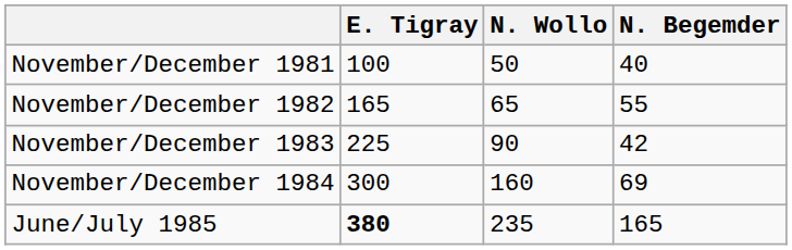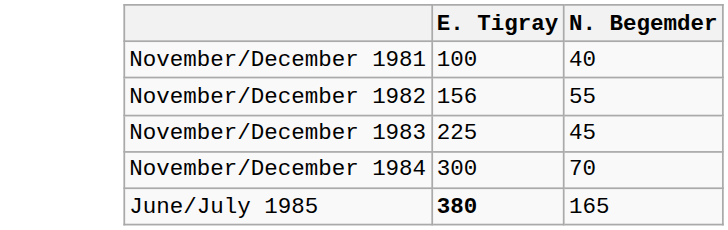- column: N. Wollo | 50 | 65 | 90 | 160 | 235
November/December 1982 | E. Tigray: 165 -> 156
November/December 1983 | N. Begemder: 42 -> 45
November/December 1984 | N. Begemder: 69 -> 70
